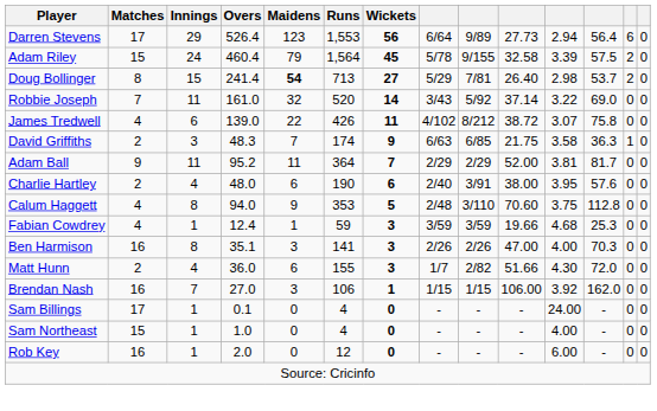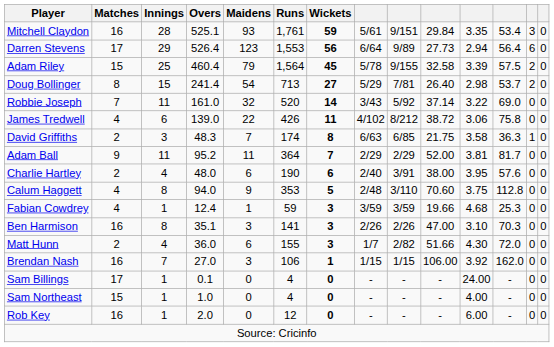+ row: Mitchell Claydon | 16 | 28 | 525.1 | 93 | 1,761 | 59 | 5/61 | 9/151 | 29.84 | 3.35 | 53.4 | 3 | 0
Adam Riley | Innings: 24 -> 25
Doug Bollinger | Maidens: bold -> normal
James Tredwell | column 11: 3.07 -> 3.06
David Griffiths | Wickets: 9 -> 8
Ben Harmison | column 11: 4.00 -> 3.10
